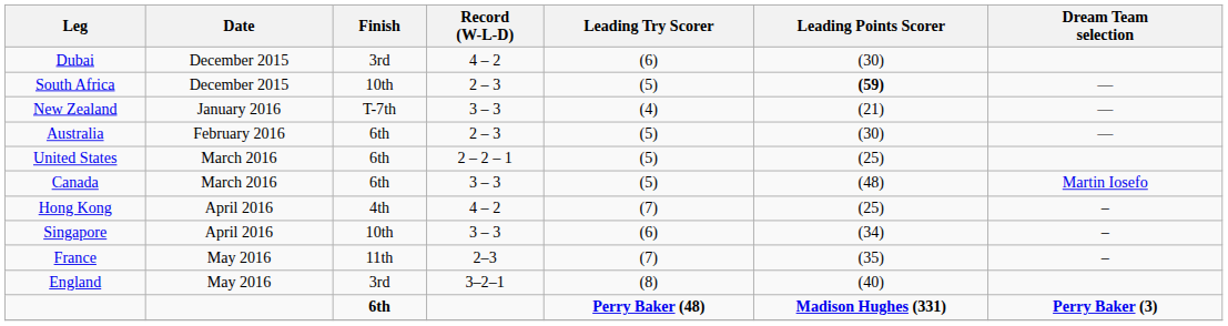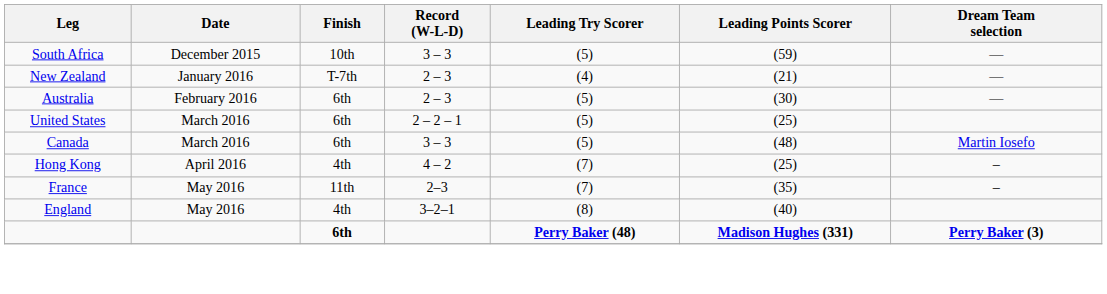- row: Dubai | December 2015 | 3rd | 4 – 2 | (6) | (30)
South Africa | Record (W-L-D): 2 – 3 -> 3 – 3
South Africa | Leading Points Scorer: bold -> normal
New Zealand | Record (W-L-D): 3 – 3 -> 2 – 3
- row: Singapore | April 2016 | 10th | 3 – 3 | (6) | (34) | –
England | Finish: 3rd -> 4th
